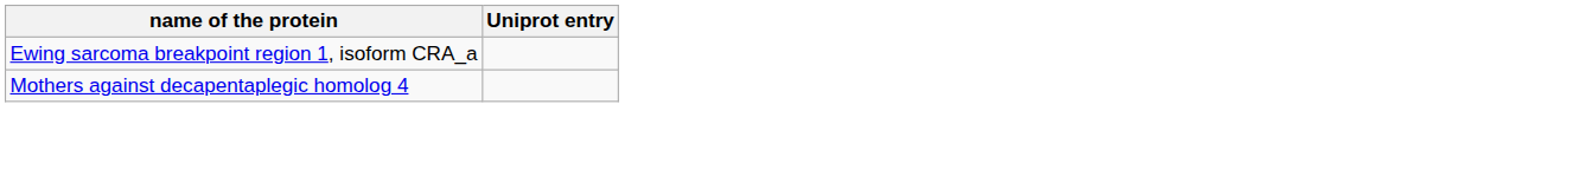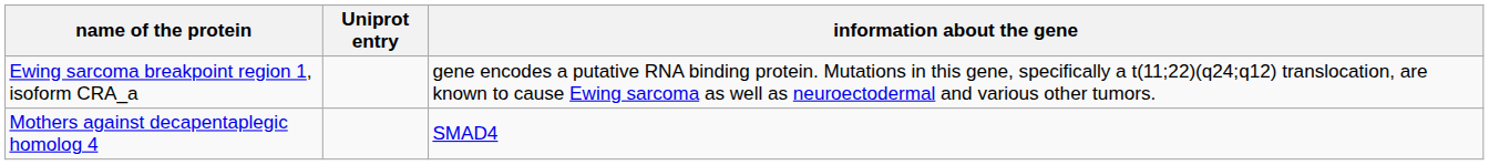+ column: information about the gene | gene encodes a putative RNA binding protein. Mutations in this gene, specifically a t(11;22)(q24;q12) translocation, are known to cause Ewing sarcoma as well as neuroectodermal and various other tumors. | SMAD4
